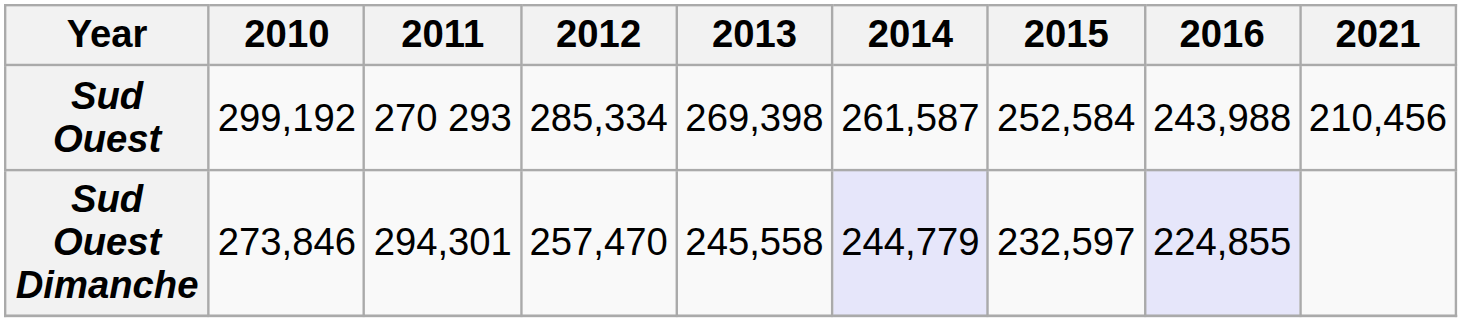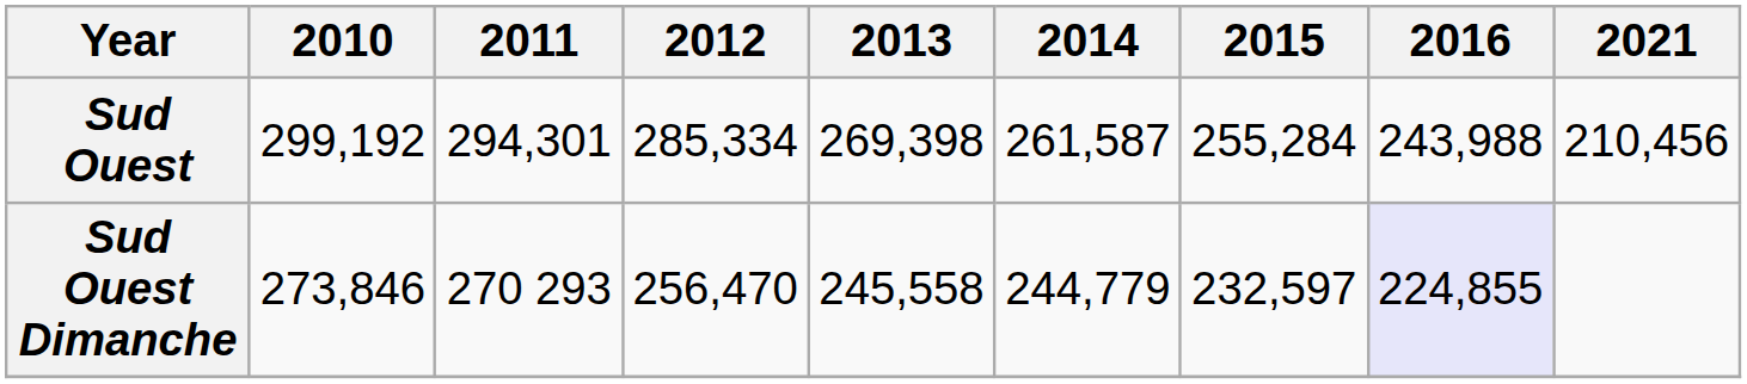Sud Ouest | 2011: 270 293 -> 294,301
Sud Ouest | 2015: 252,584 -> 255,284
Sud Ouest Dimanche | 2011: 294,301 -> 270 293
Sud Ouest Dimanche | 2012: 257,470 -> 256,470
Sud Ouest Dimanche | 2014: lavender background -> no background
